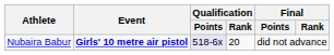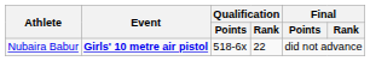Nubaira Babur | Qualification / Points: lavender background -> no background
Nubaira Babur | Qualification / Rank: 20 -> 22
